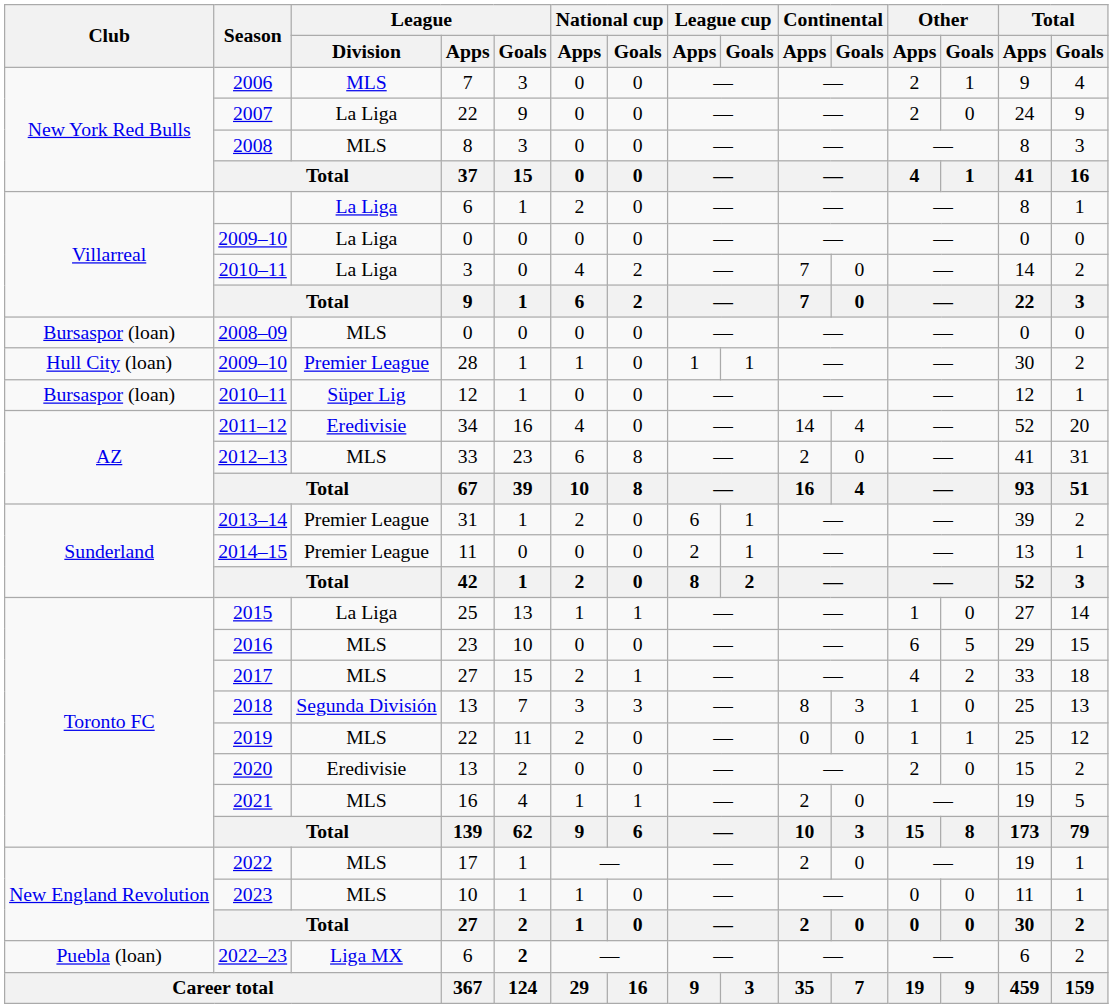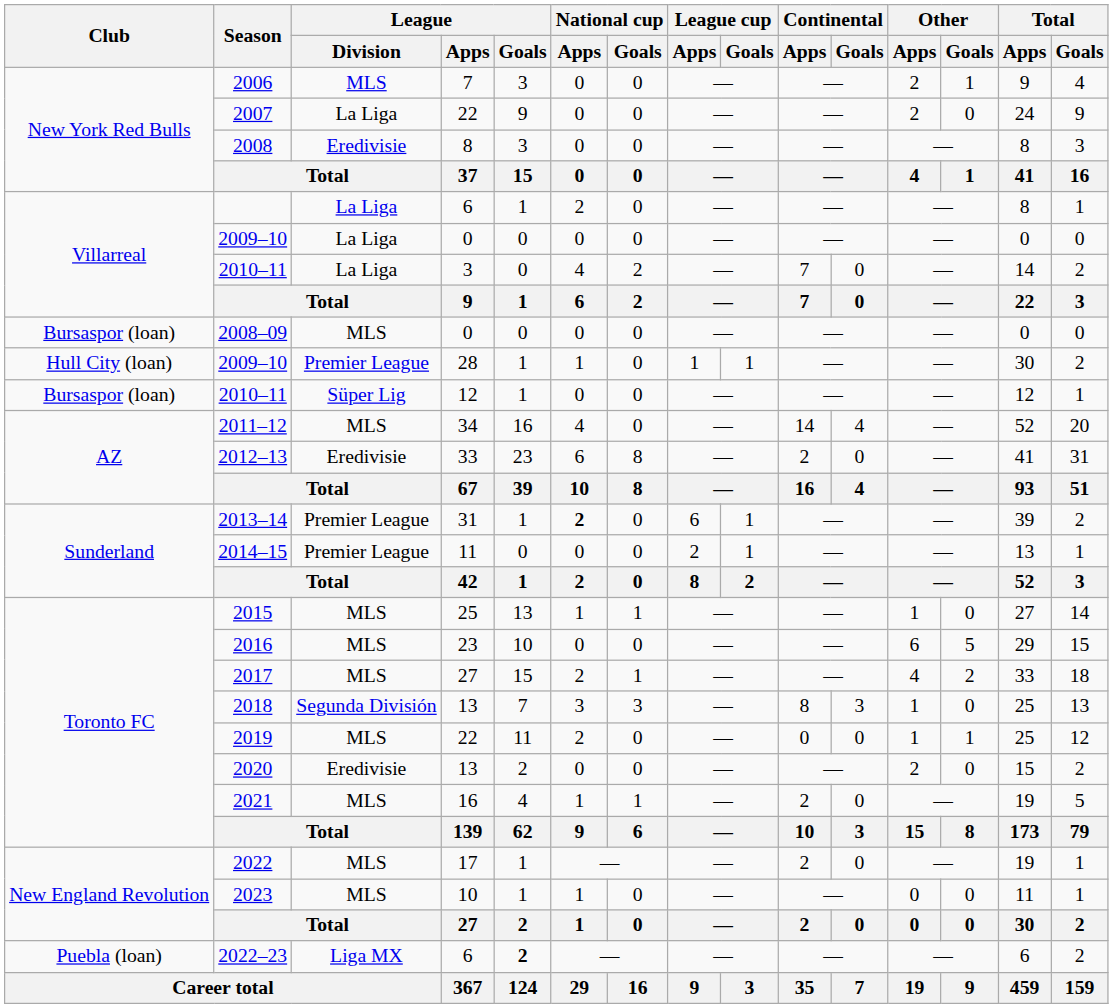2008 | League / Division: MLS -> Eredivisie
2011–12 | League / Division: Eredivisie -> MLS
2012–13 | League / Division: MLS -> Eredivisie
2013–14 | National cup / Apps: normal -> bold
2015 | League / Division: La Liga -> MLS
